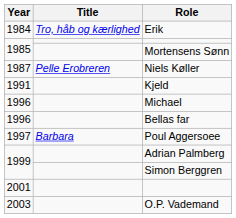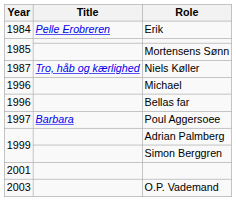Erik | Title: Tro, håb og kærlighed -> Pelle Erobreren
Niels Køller | Title: Pelle Erobreren -> Tro, håb og kærlighed
- row: 1991 | Kjeld
